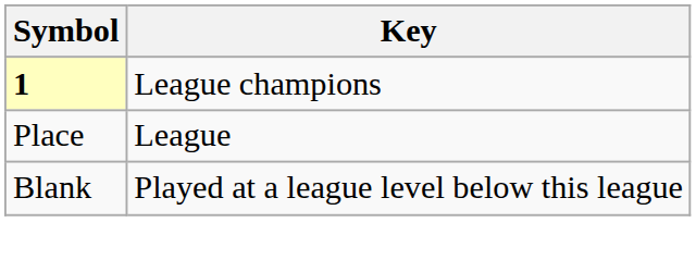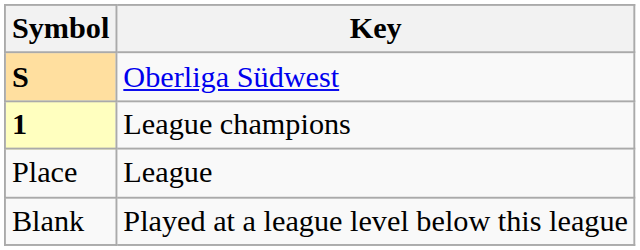+ row: S | Oberliga Südwest
